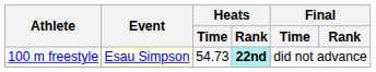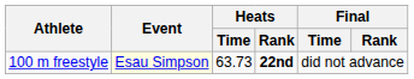100 m freestyle | Heats / Time: 54.73 -> 63.73
100 m freestyle | Heats / Rank: paleturquoise background -> no background
